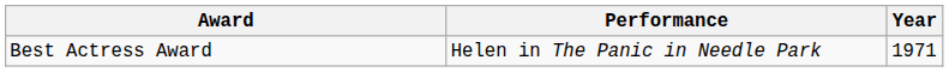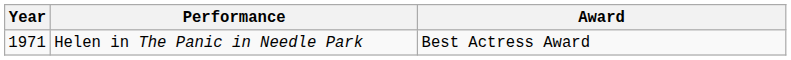columns swapped: Year <-> Award
